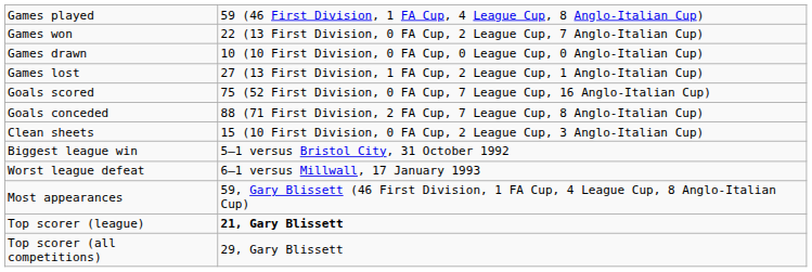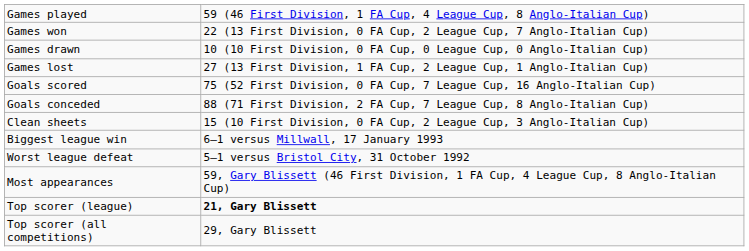Biggest league win | column 2: 5–1 versus Bristol City, 31 October 1992 -> 6–1 versus Millwall, 17 January 1993
Worst league defeat | column 2: 6–1 versus Millwall, 17 January 1993 -> 5–1 versus Bristol City, 31 October 1992
